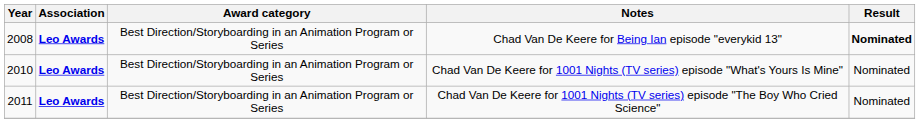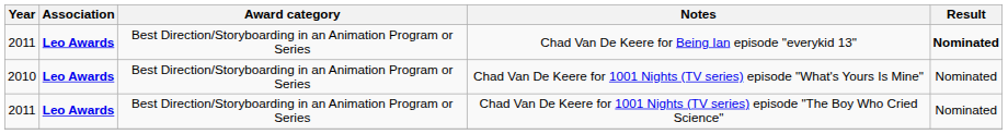Chad Van De Keere for Being Ian episode "everykid 13" | Year: 2008 -> 2011
